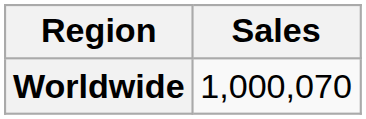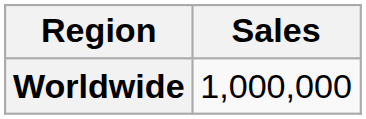Worldwide | Sales: 1,000,070 -> 1,000,000
